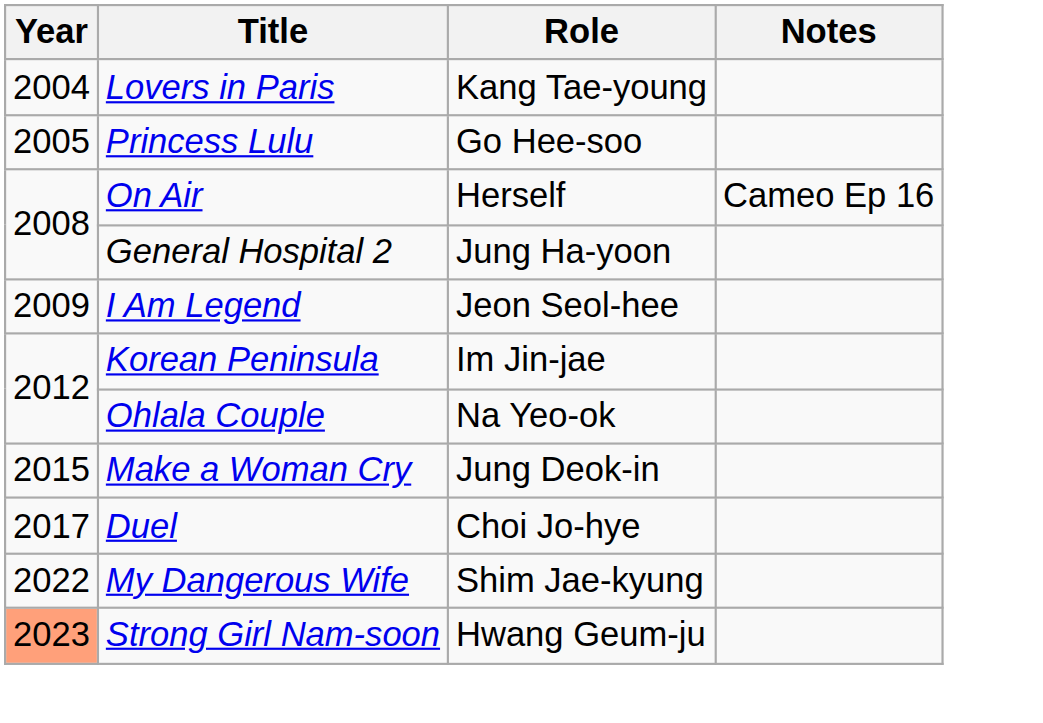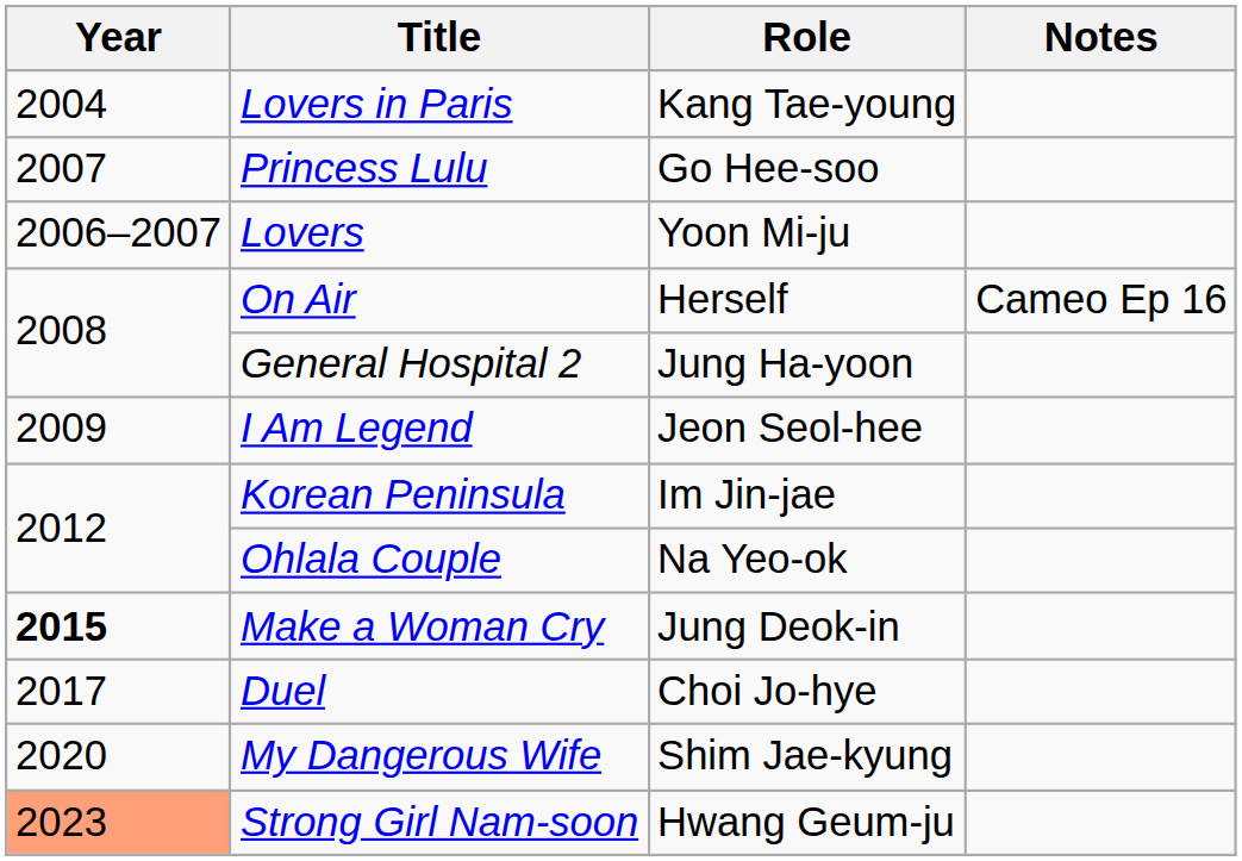Princess Lulu | Year: 2005 -> 2007
+ row: 2006–2007 | Lovers | Yoon Mi-ju
Make a Woman Cry | Year: normal -> bold
My Dangerous Wife | Year: 2022 -> 2020
